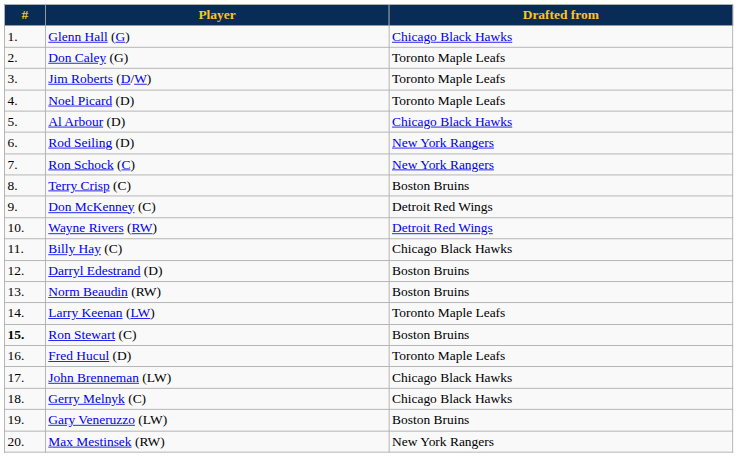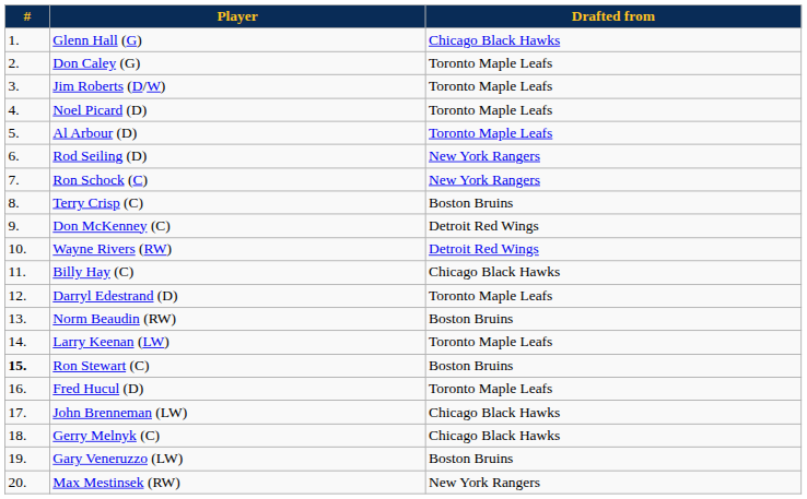Al Arbour (D) | Drafted from: Chicago Black Hawks -> Toronto Maple Leafs
Darryl Edestrand (D) | Drafted from: Boston Bruins -> Toronto Maple Leafs
